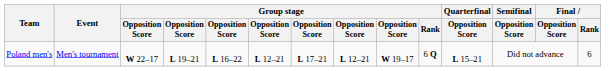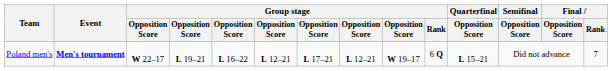Poland men's | Event: normal -> bold
Poland men's | Final / Rank: 6 -> 7
